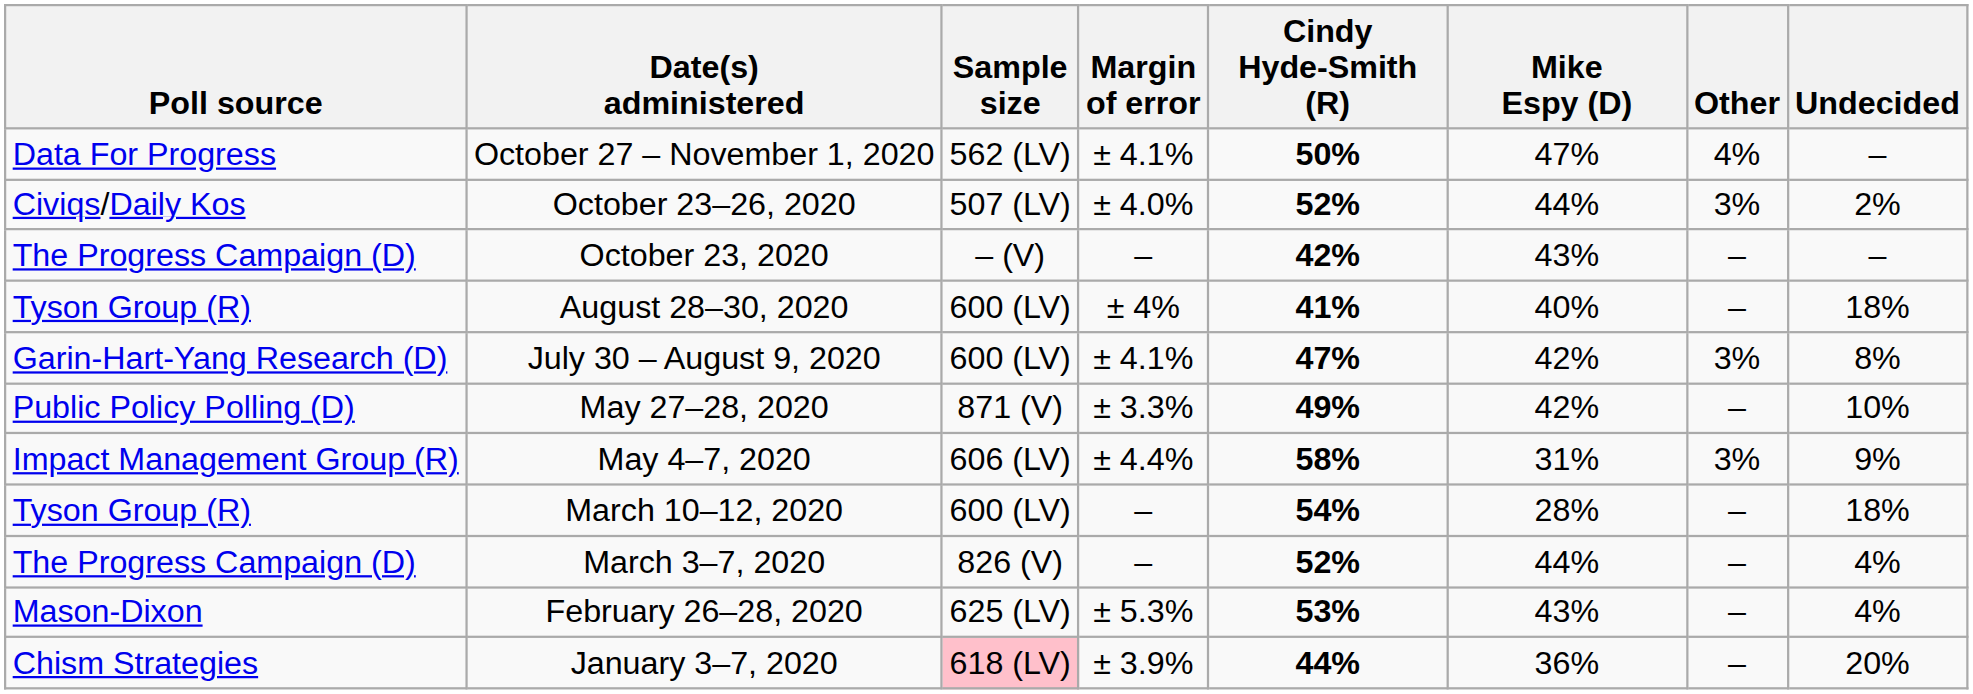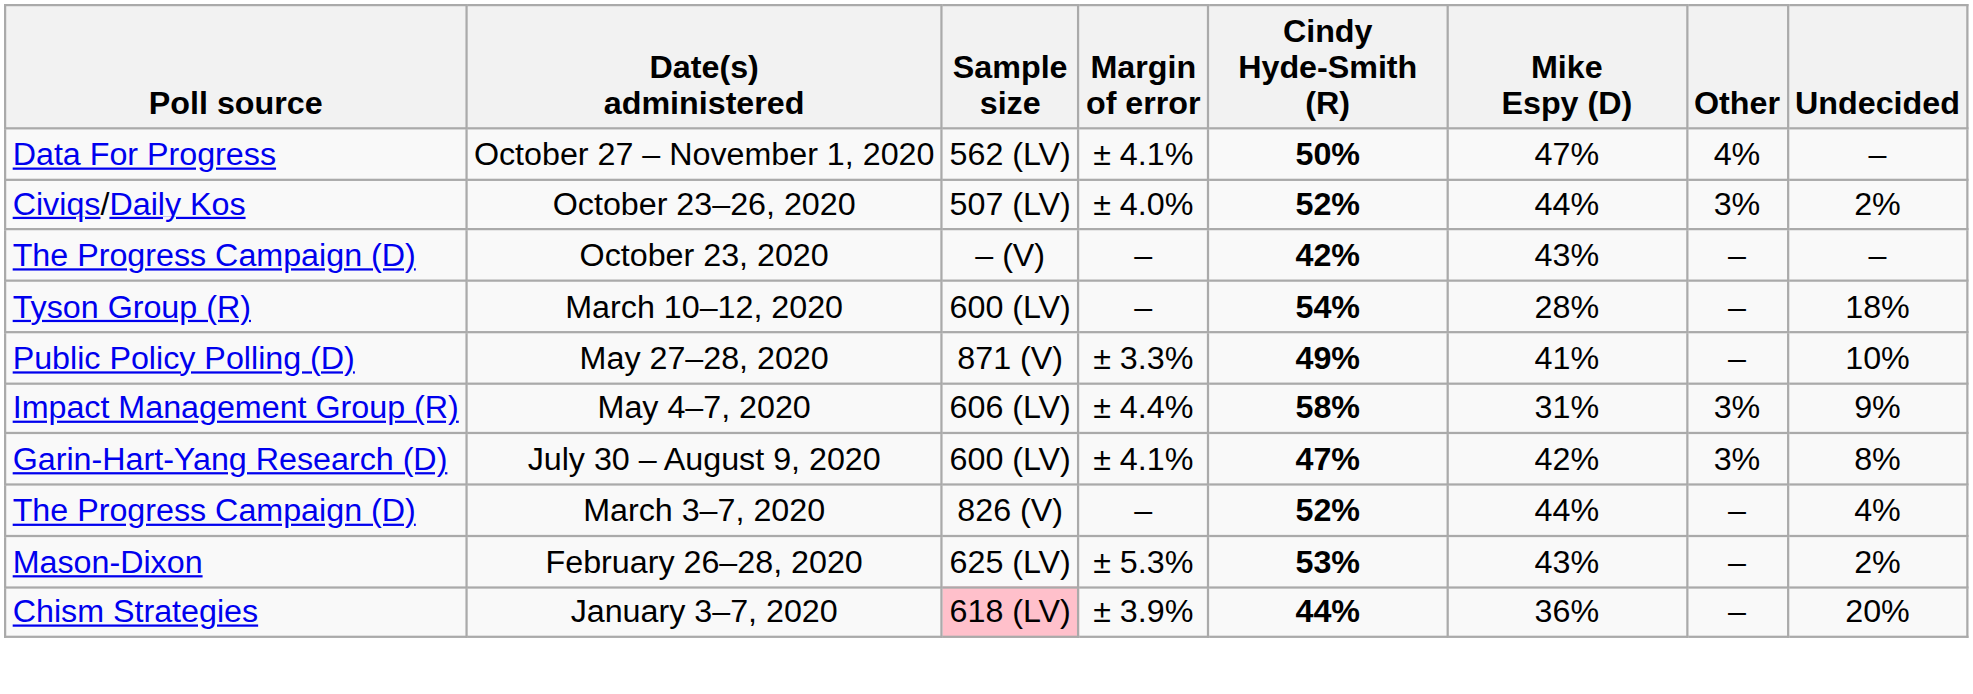- row: Tyson Group (R) | August 28–30, 2020 | 600 (LV) | ± 4% | 41% | 40% | – | 18%
rows swapped: July 30 – August 9, 2020 <-> March 10–12, 2020
May 27–28, 2020 | Mike Espy (D): 42% -> 41%
February 26–28, 2020 | Undecided: 4% -> 2%
